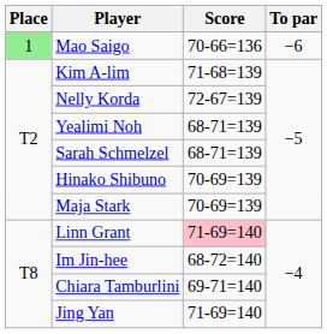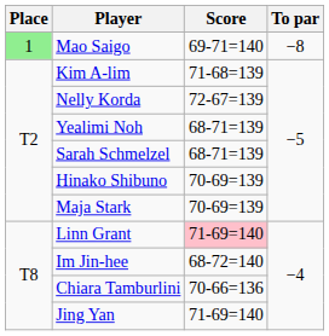Mao Saigo | Score: 70-66=136 -> 69-71=140
Mao Saigo | To par: −6 -> −8
Chiara Tamburlini | Score: 69-71=140 -> 70-66=136
